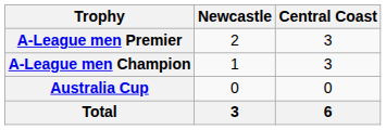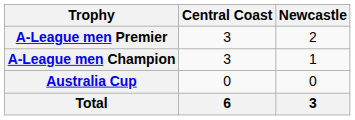columns swapped: Central Coast <-> Newcastle
